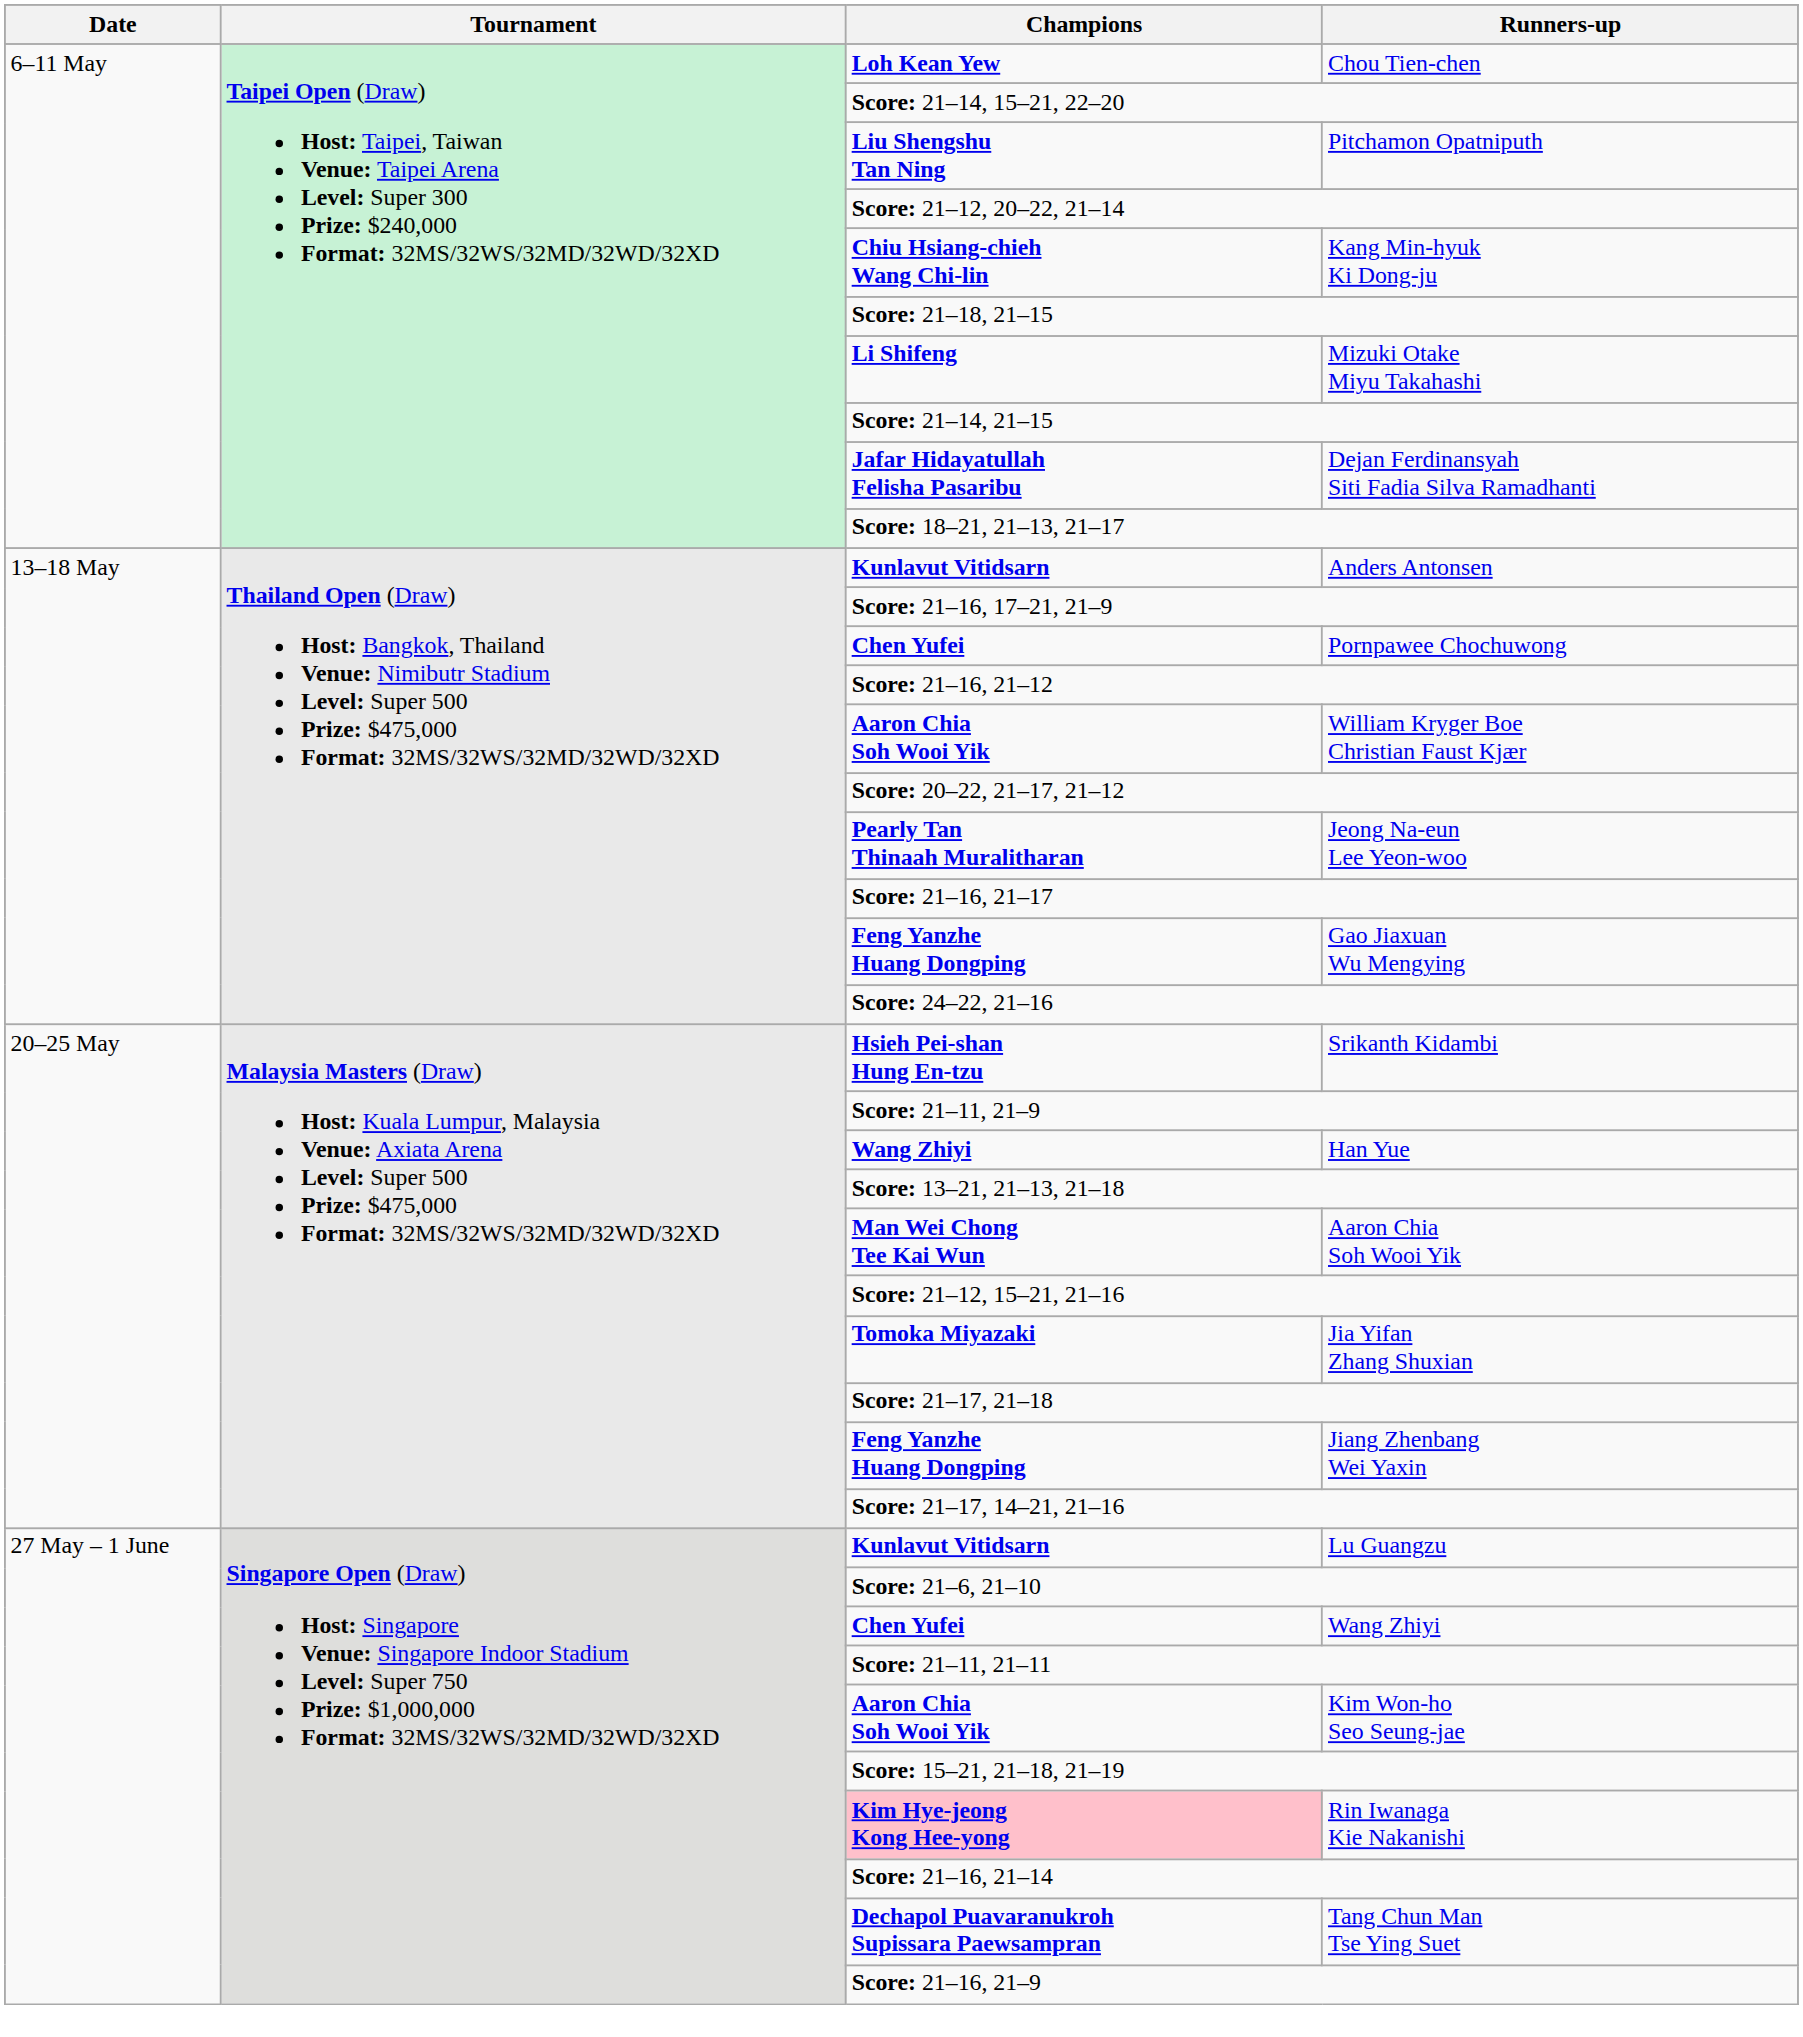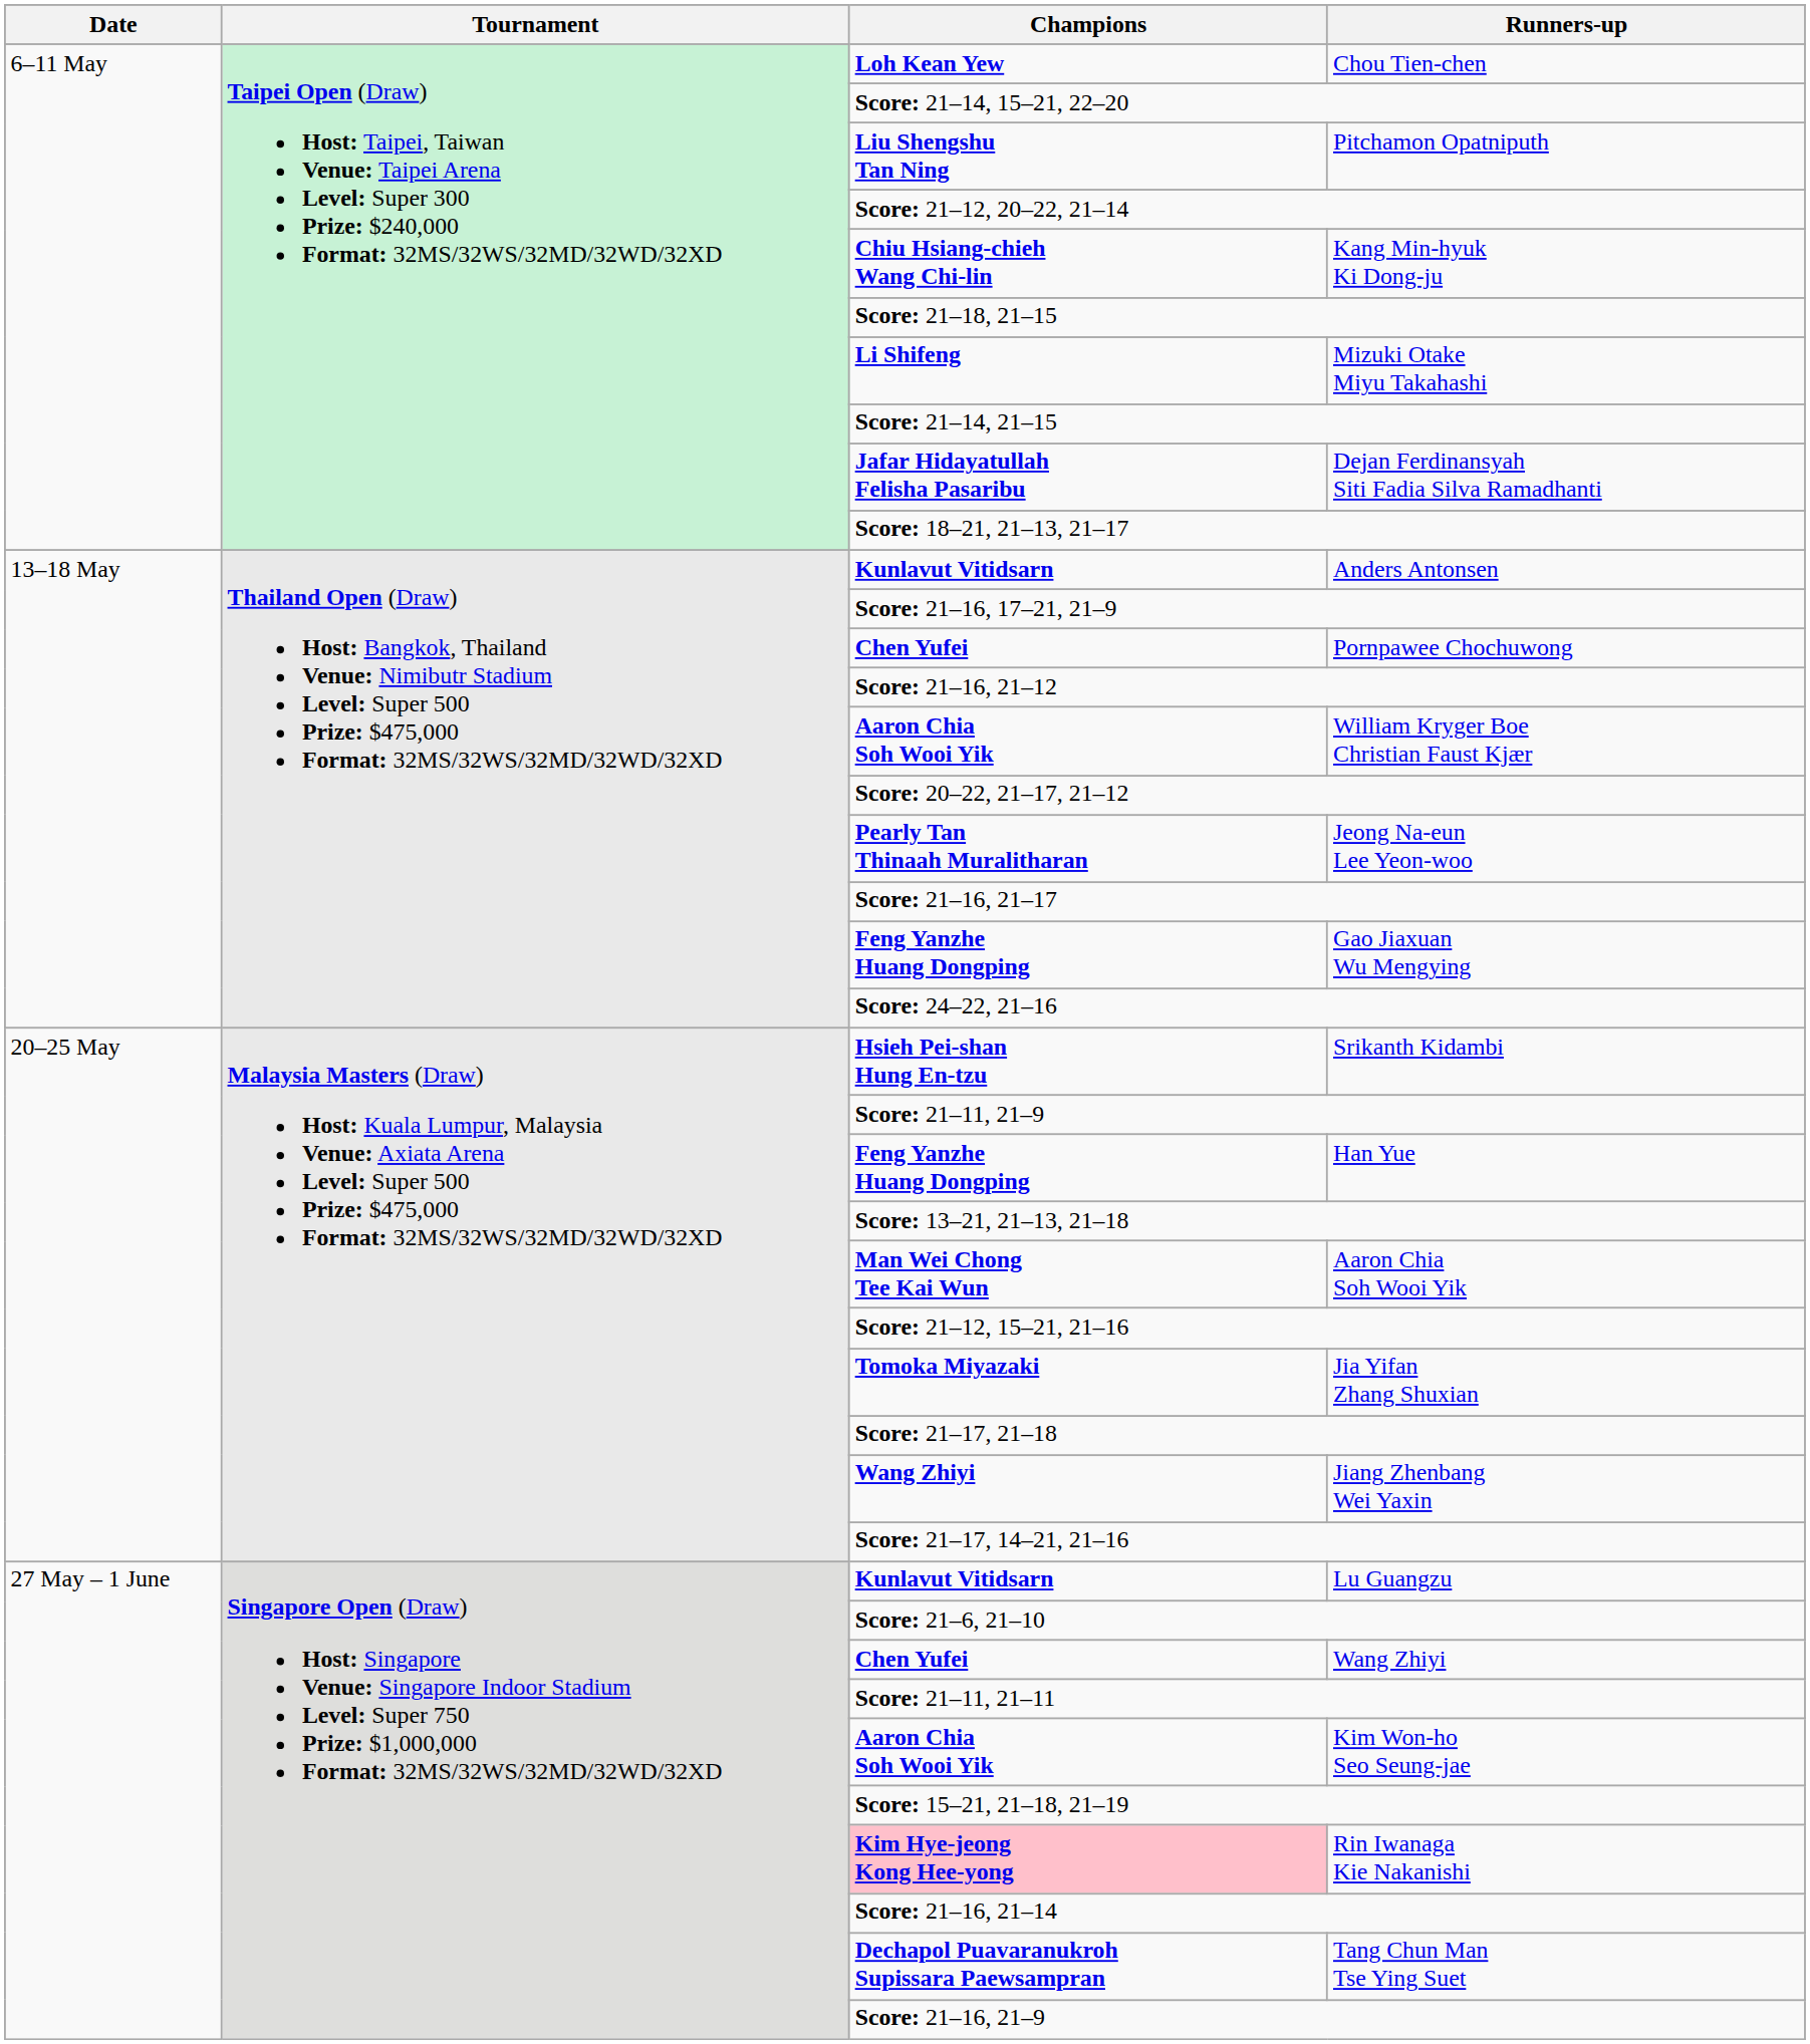Han Yue | Champions: Wang Zhiyi -> Feng Yanzhe Huang Dongping
Jiang Zhenbang Wei Yaxin | Champions: Feng Yanzhe Huang Dongping -> Wang Zhiyi
